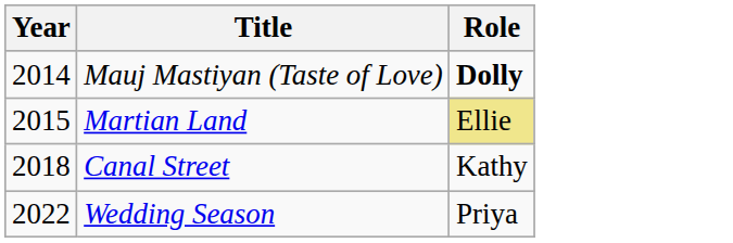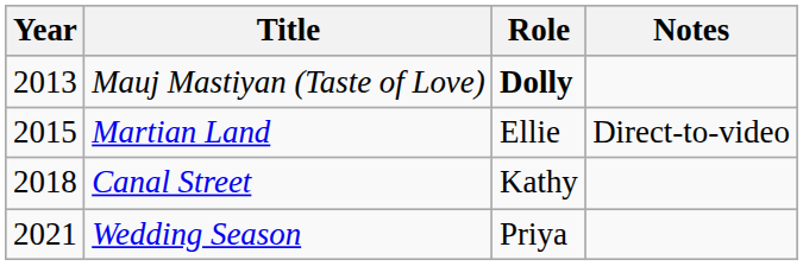+ column: Notes | Direct-to-video
Mauj Mastiyan (Taste of Love) | Year: 2014 -> 2013
Martian Land | Role: khaki background -> no background
Wedding Season | Year: 2022 -> 2021
